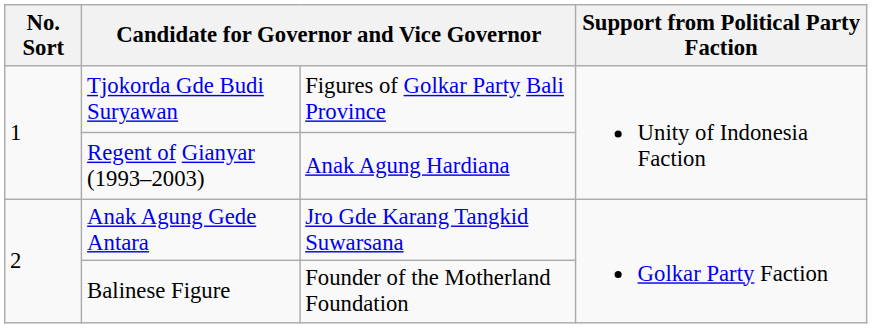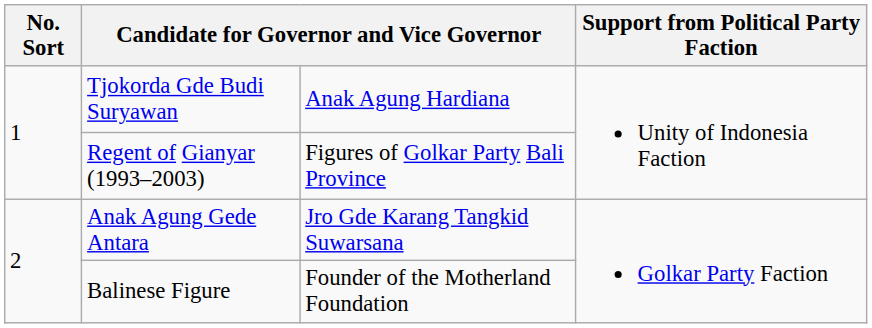Tjokorda Gde Budi Suryawan | column 3: Figures of Golkar Party Bali Province -> Anak Agung Hardiana
Regent of Gianyar (1993–2003) | column 3: Anak Agung Hardiana -> Figures of Golkar Party Bali Province
